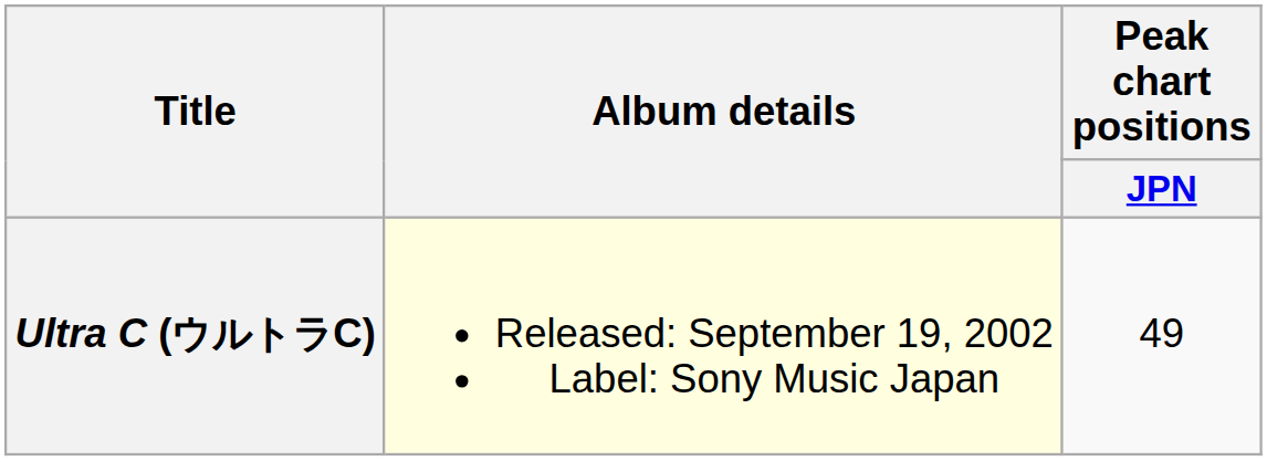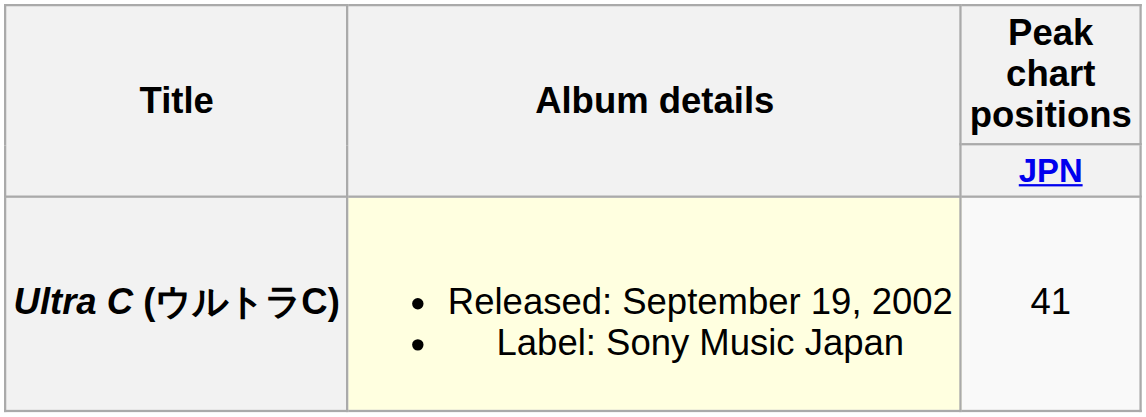Ultra C (ウルトラC) | Peak chart positions / JPN: 49 -> 41
